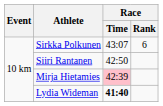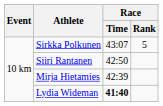Sirkka Polkunen | Race / Rank: 6 -> 5
Mirja Hietamies | Race / Time: pink background -> no background
